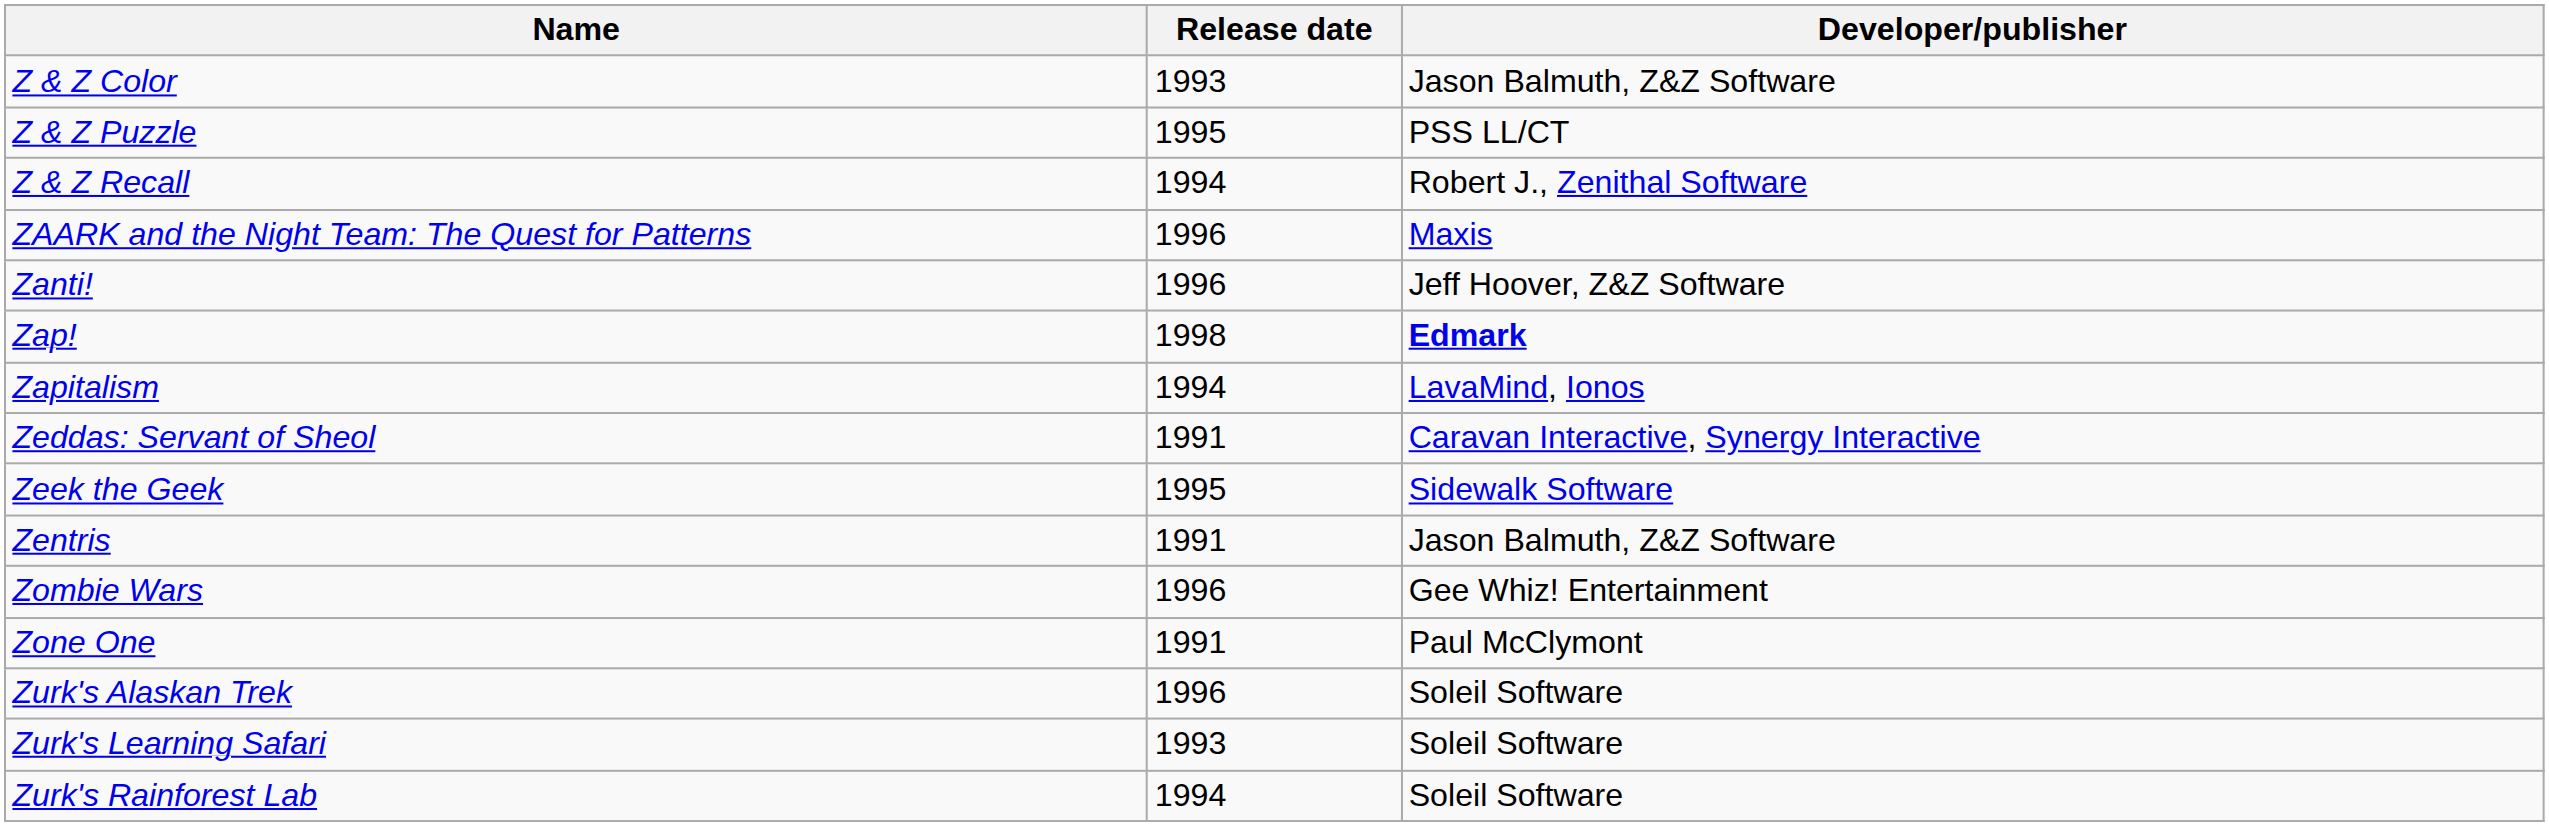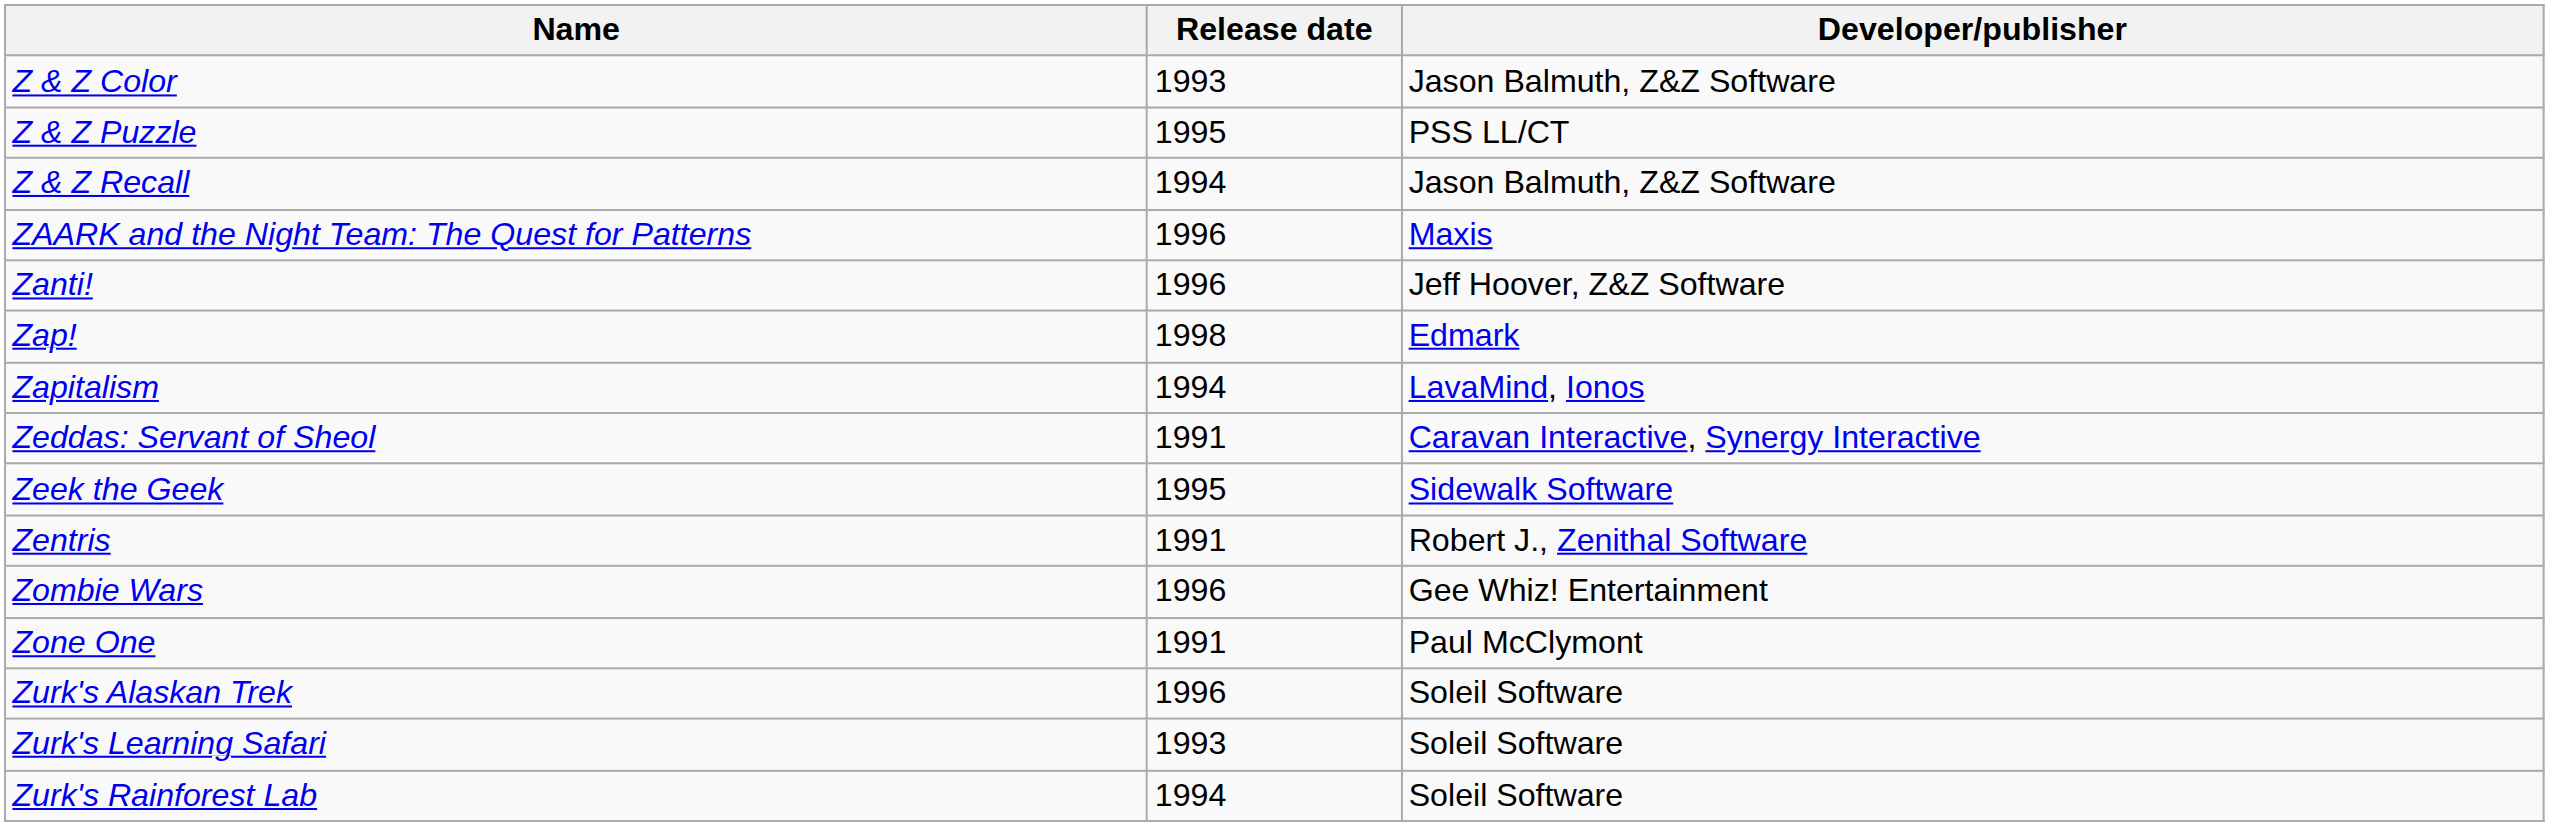Z & Z Recall | Developer/publisher: Robert J., Zenithal Software -> Jason Balmuth, Z&Z Software
Zap! | Developer/publisher: bold -> normal
Zentris | Developer/publisher: Jason Balmuth, Z&Z Software -> Robert J., Zenithal Software
